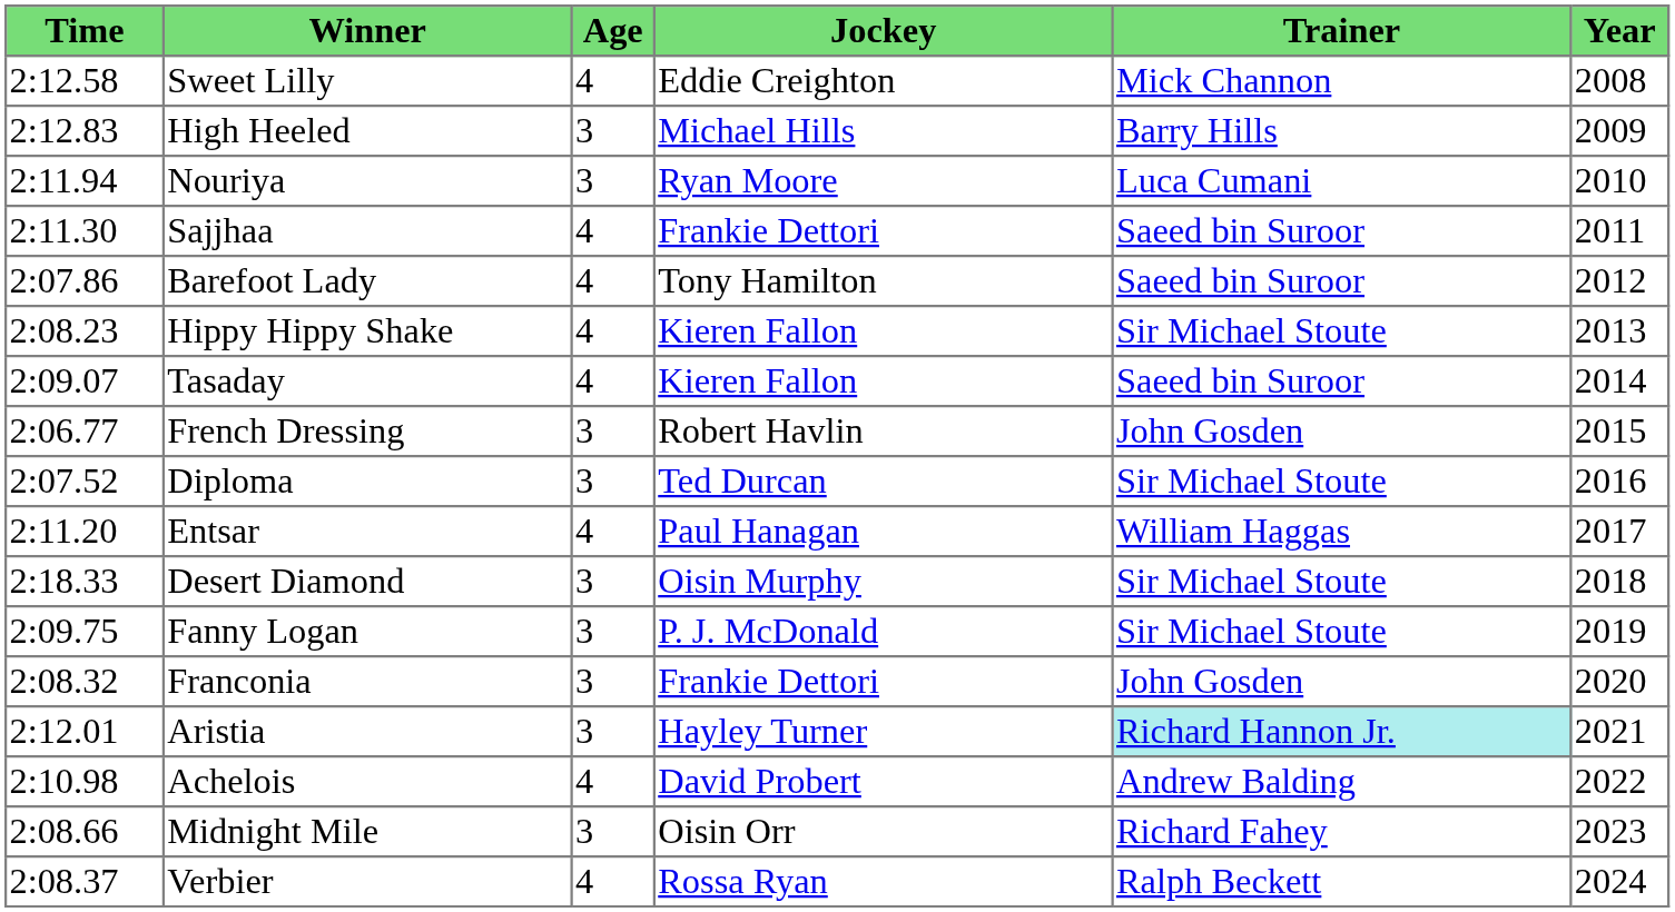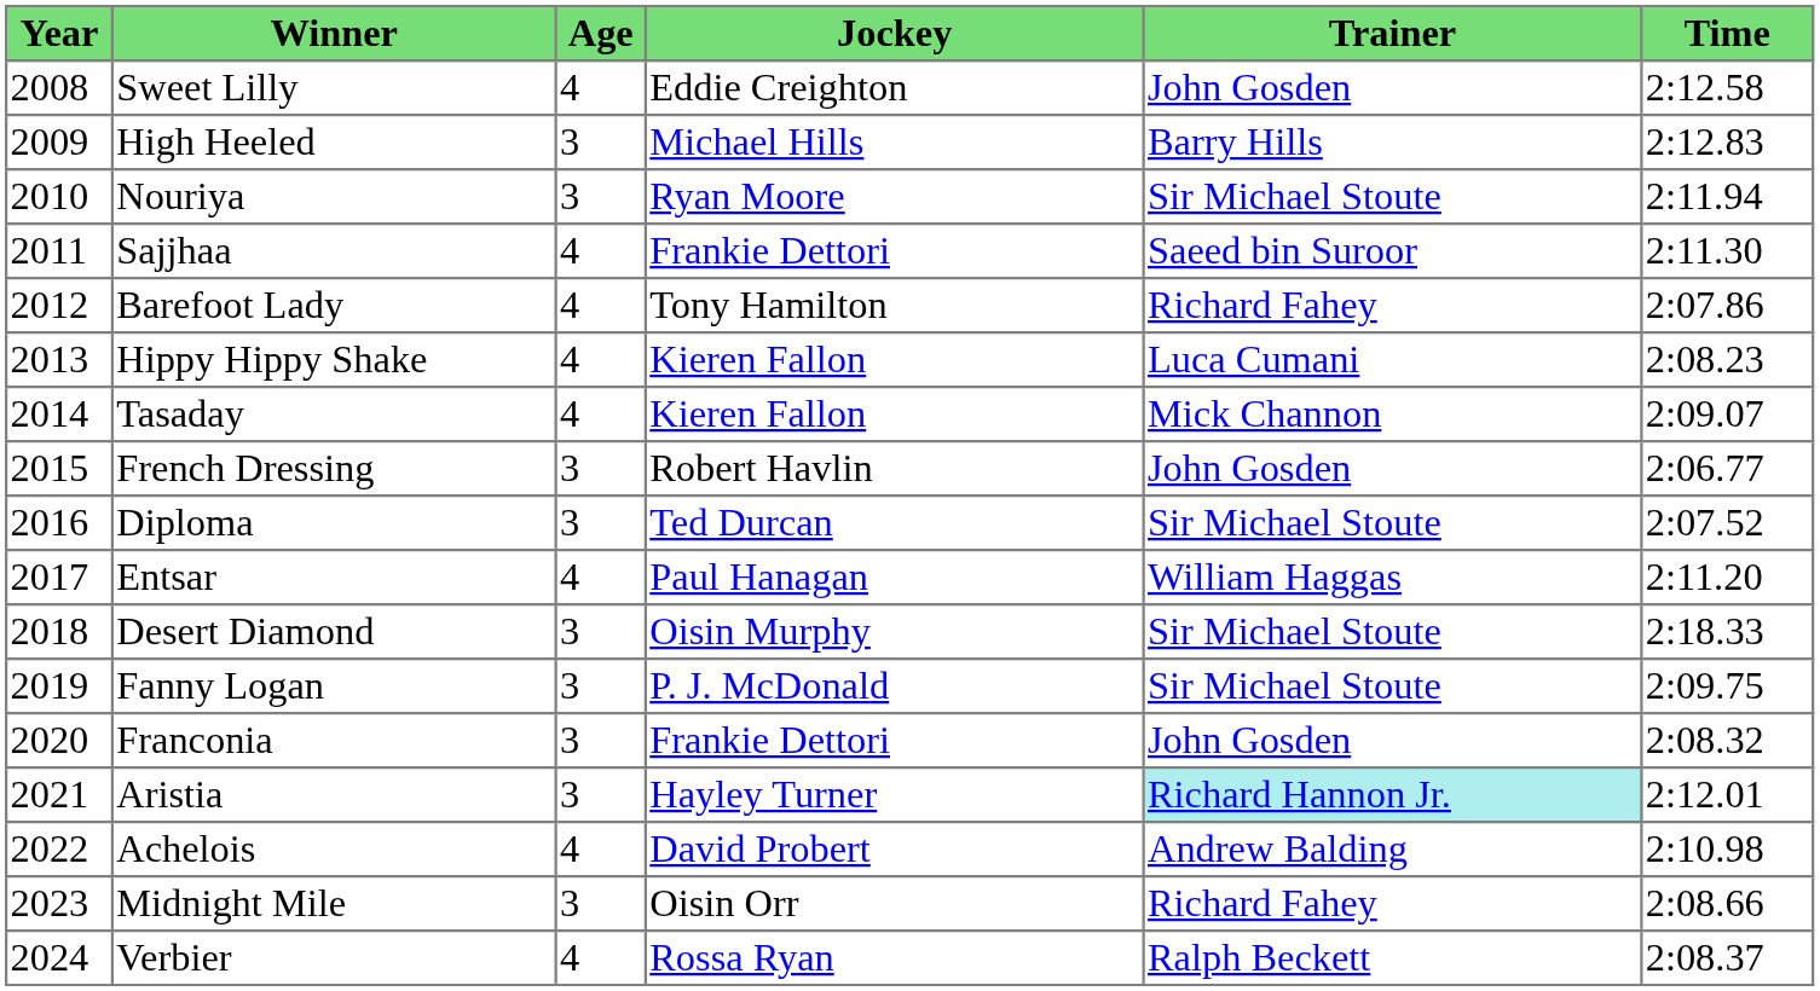columns swapped: Year <-> Time
Sweet Lilly | Trainer: Mick Channon -> John Gosden
Nouriya | Trainer: Luca Cumani -> Sir Michael Stoute
Barefoot Lady | Trainer: Saeed bin Suroor -> Richard Fahey
Hippy Hippy Shake | Trainer: Sir Michael Stoute -> Luca Cumani
Tasaday | Trainer: Saeed bin Suroor -> Mick Channon
